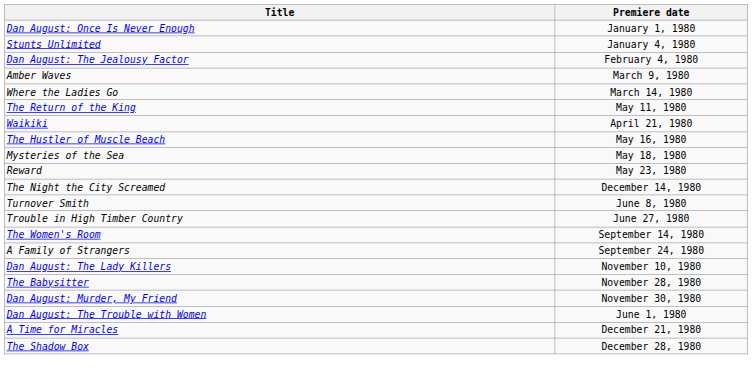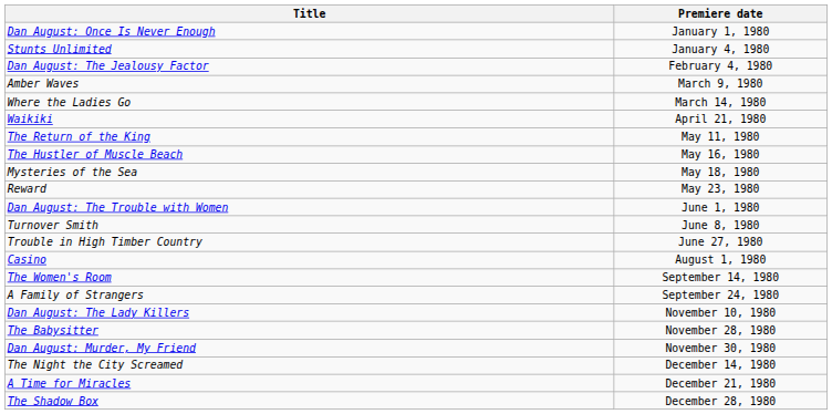rows swapped: Waikiki <-> The Return of the King
rows swapped: Dan August: The Trouble with Women <-> The Night the City Screamed
+ row: Casino | August 1, 1980
